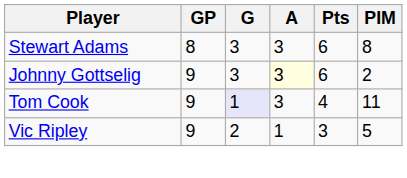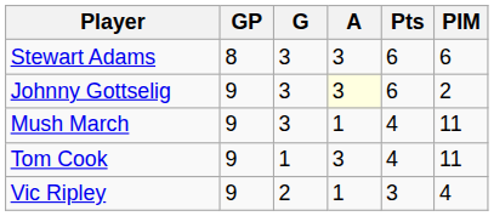Stewart Adams | PIM: 8 -> 6
+ row: Mush March | 9 | 3 | 1 | 4 | 11
Tom Cook | G: lavender background -> no background
Vic Ripley | PIM: 5 -> 4
